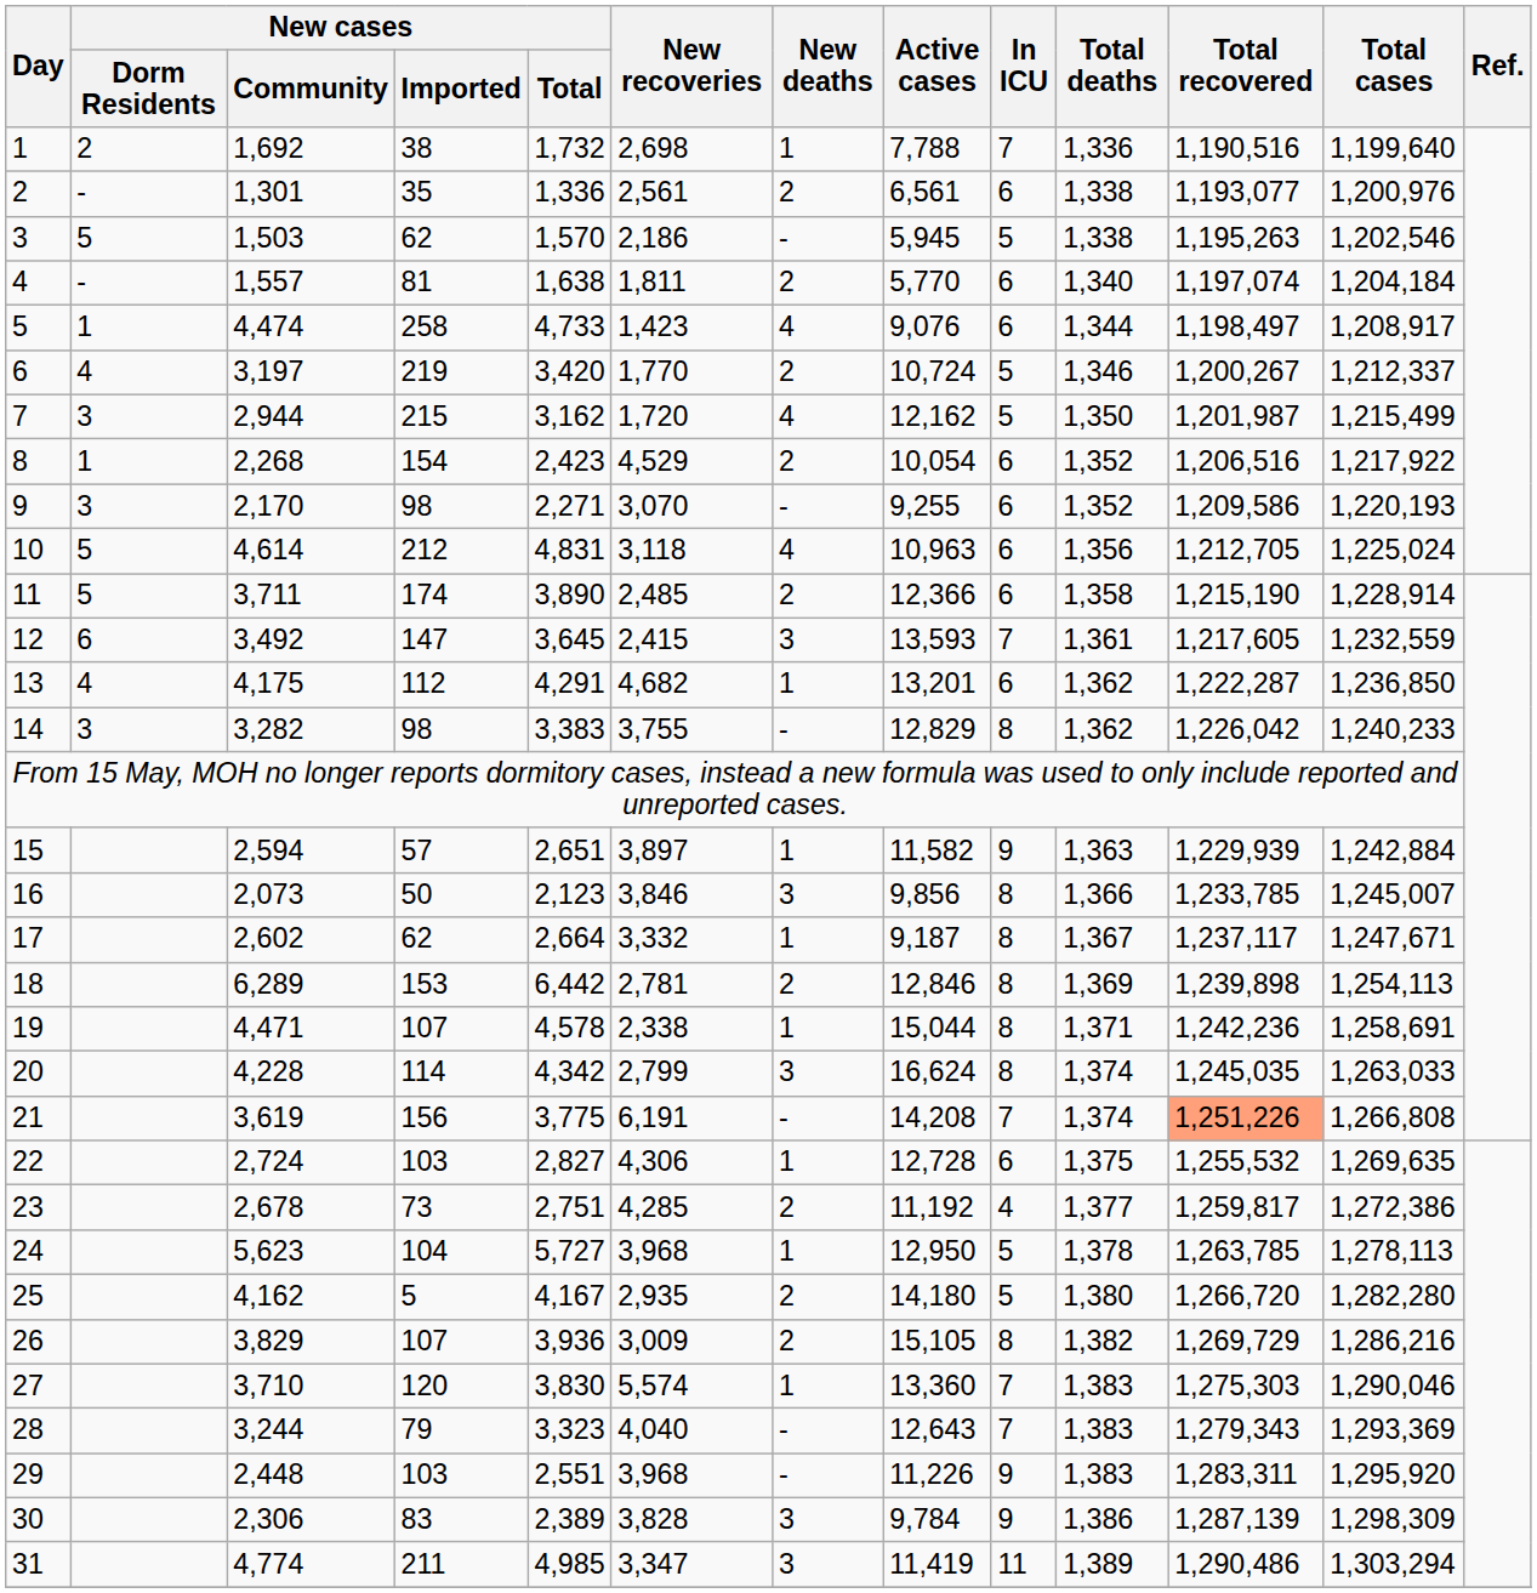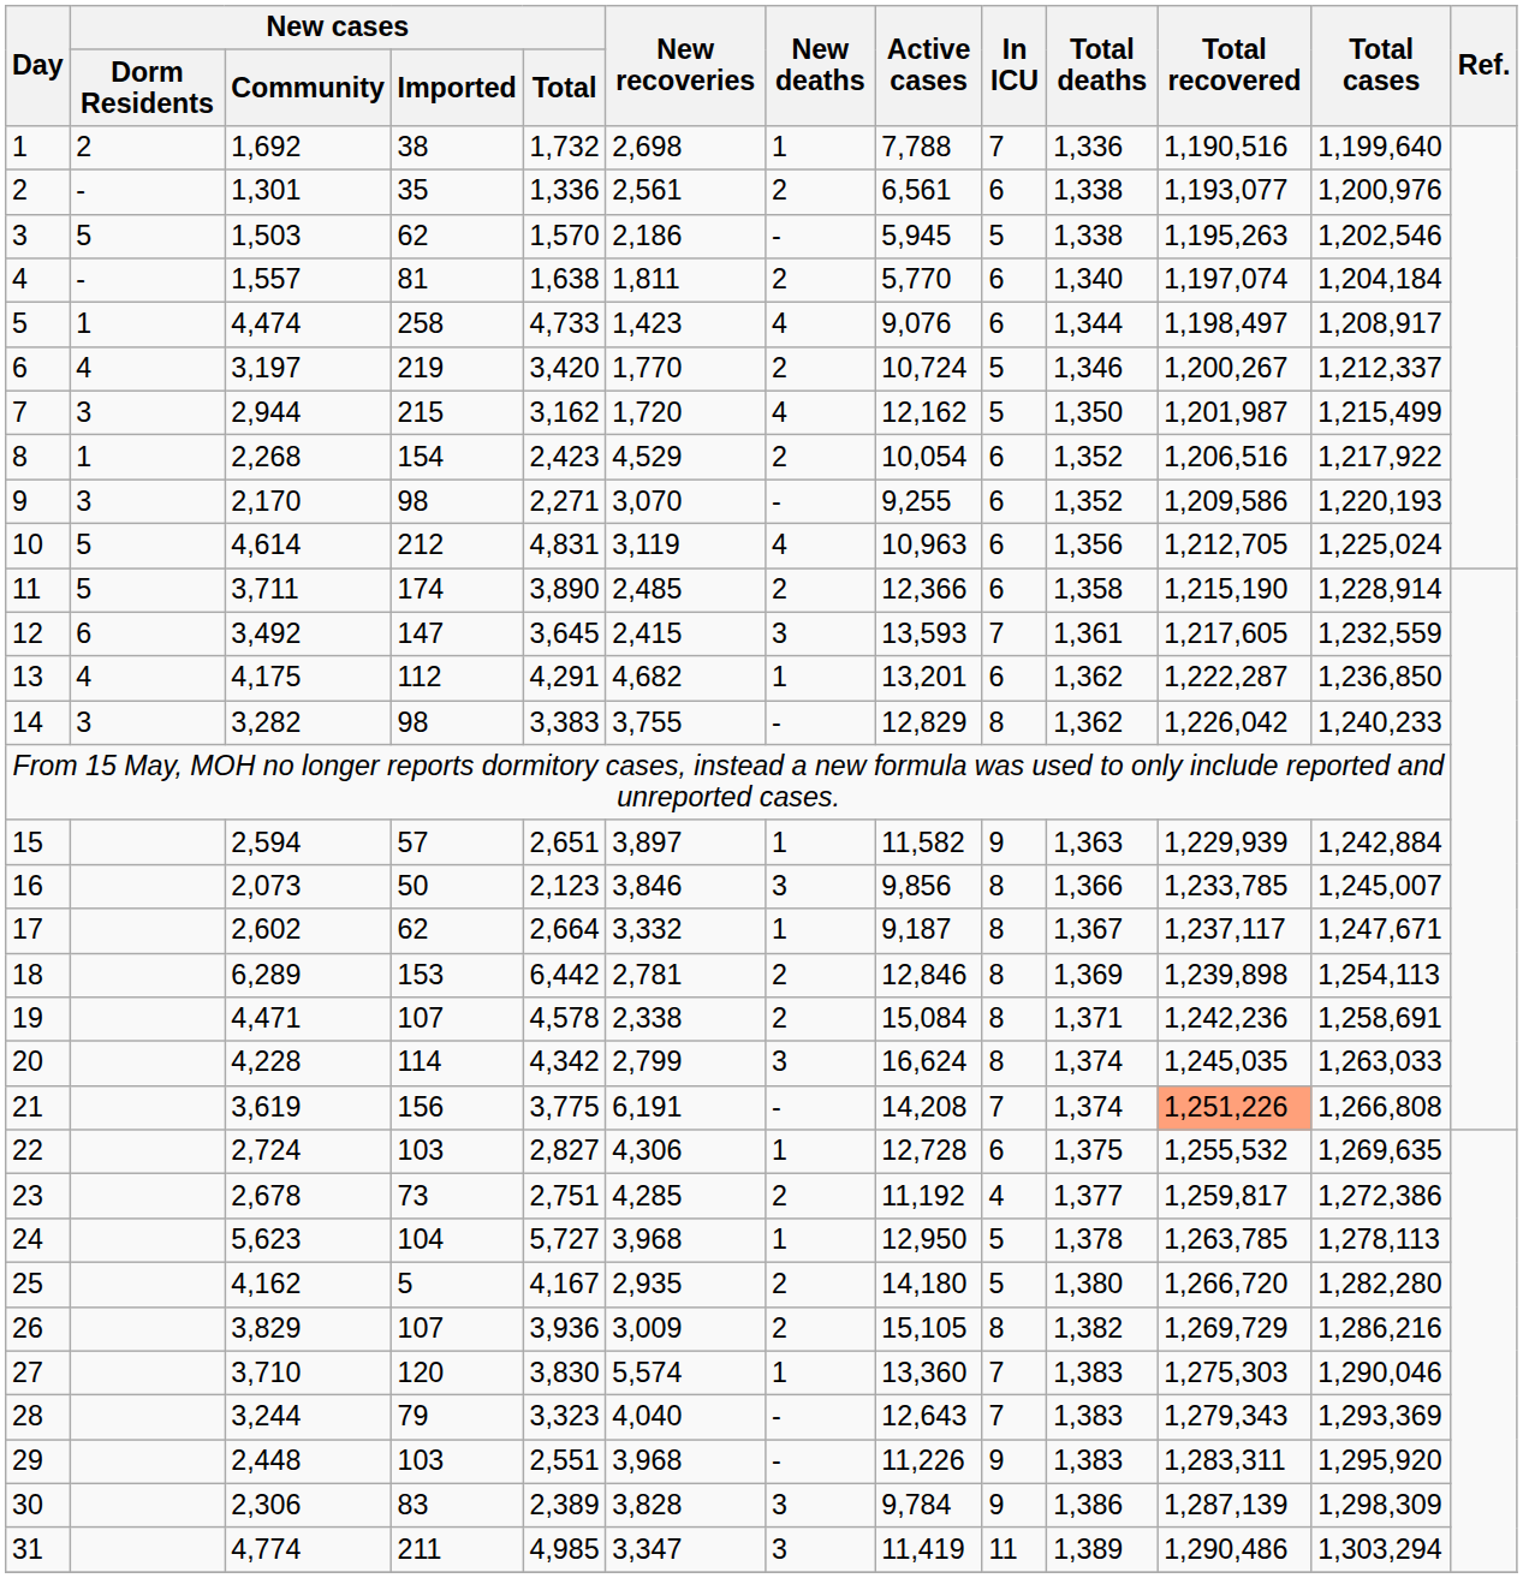10 | New recoveries: 3,118 -> 3,119
19 | New deaths: 1 -> 2
19 | Active cases: 15,044 -> 15,084
